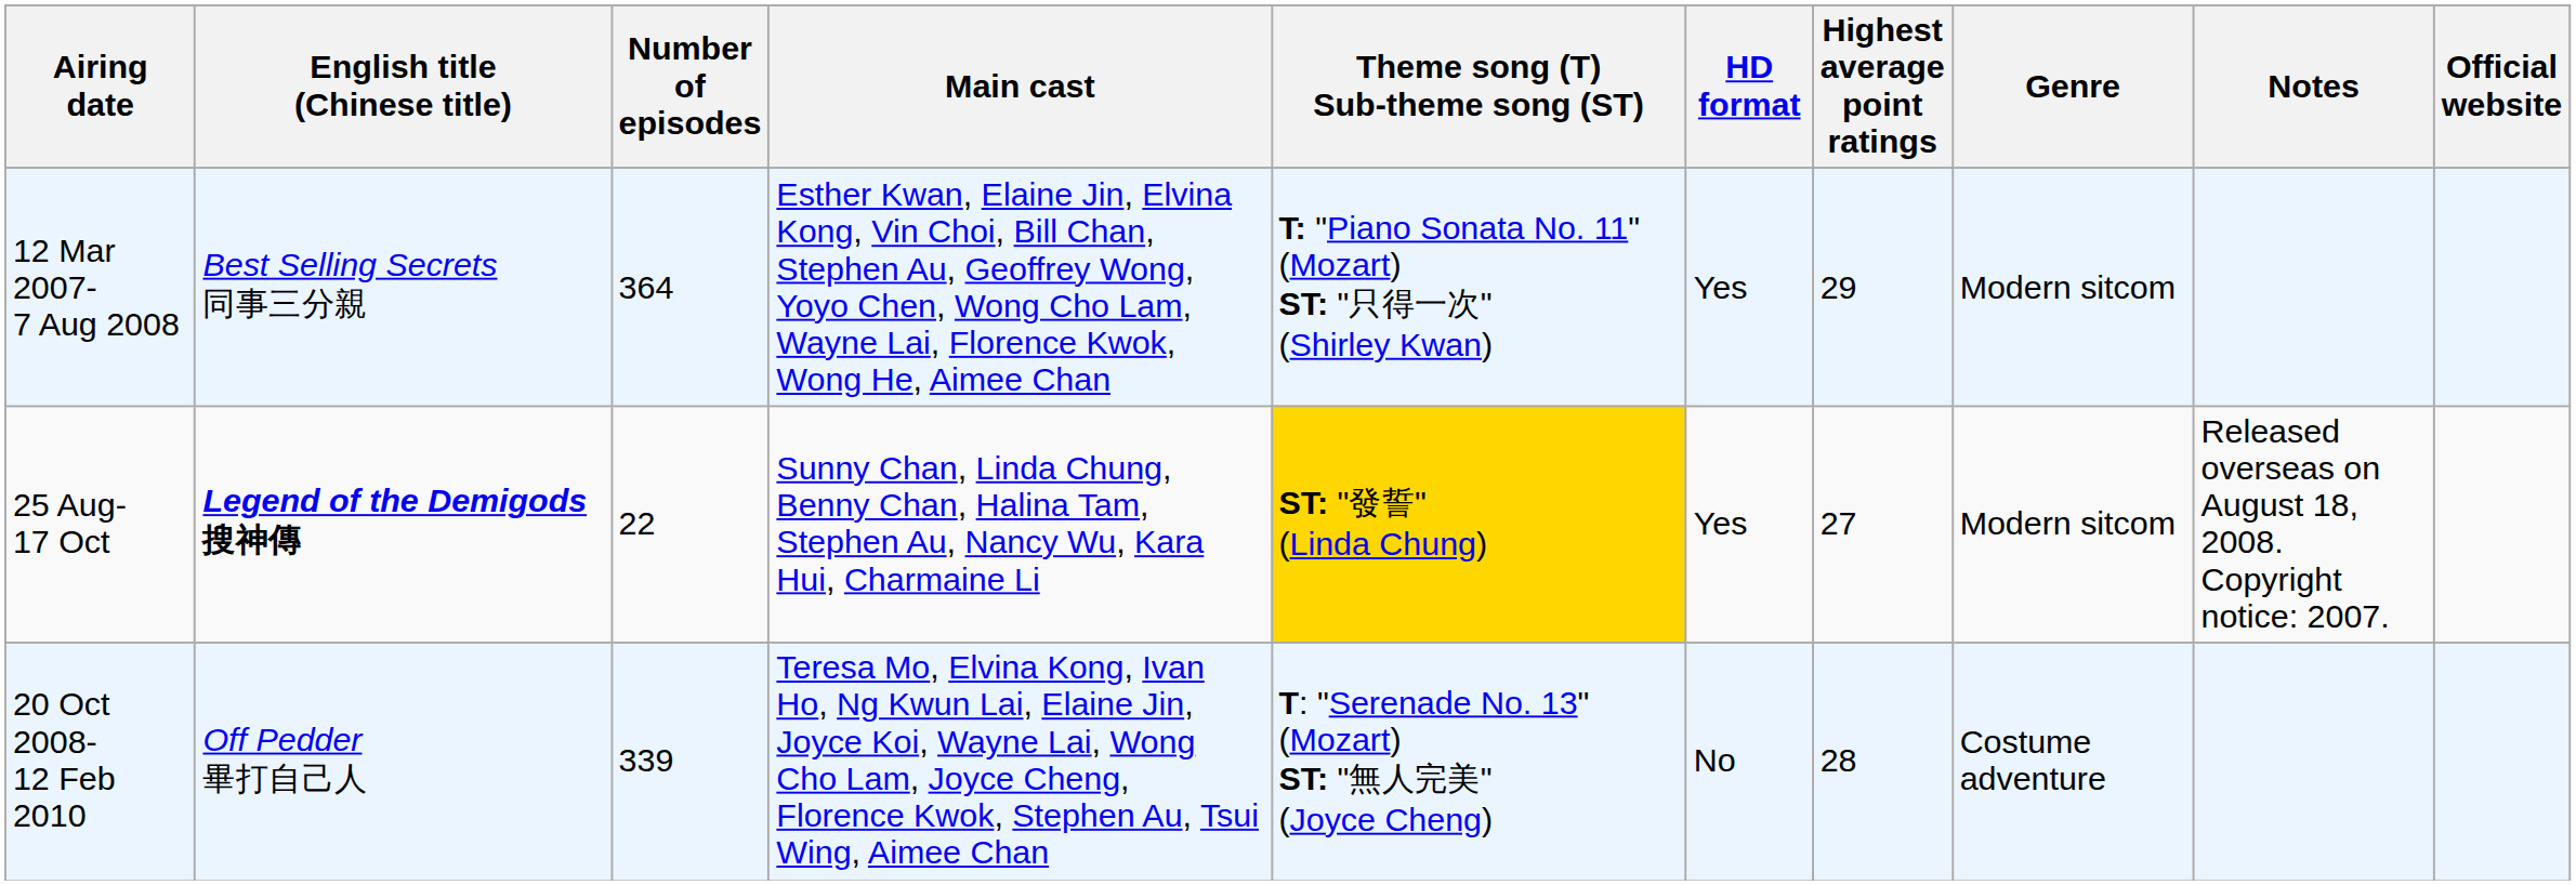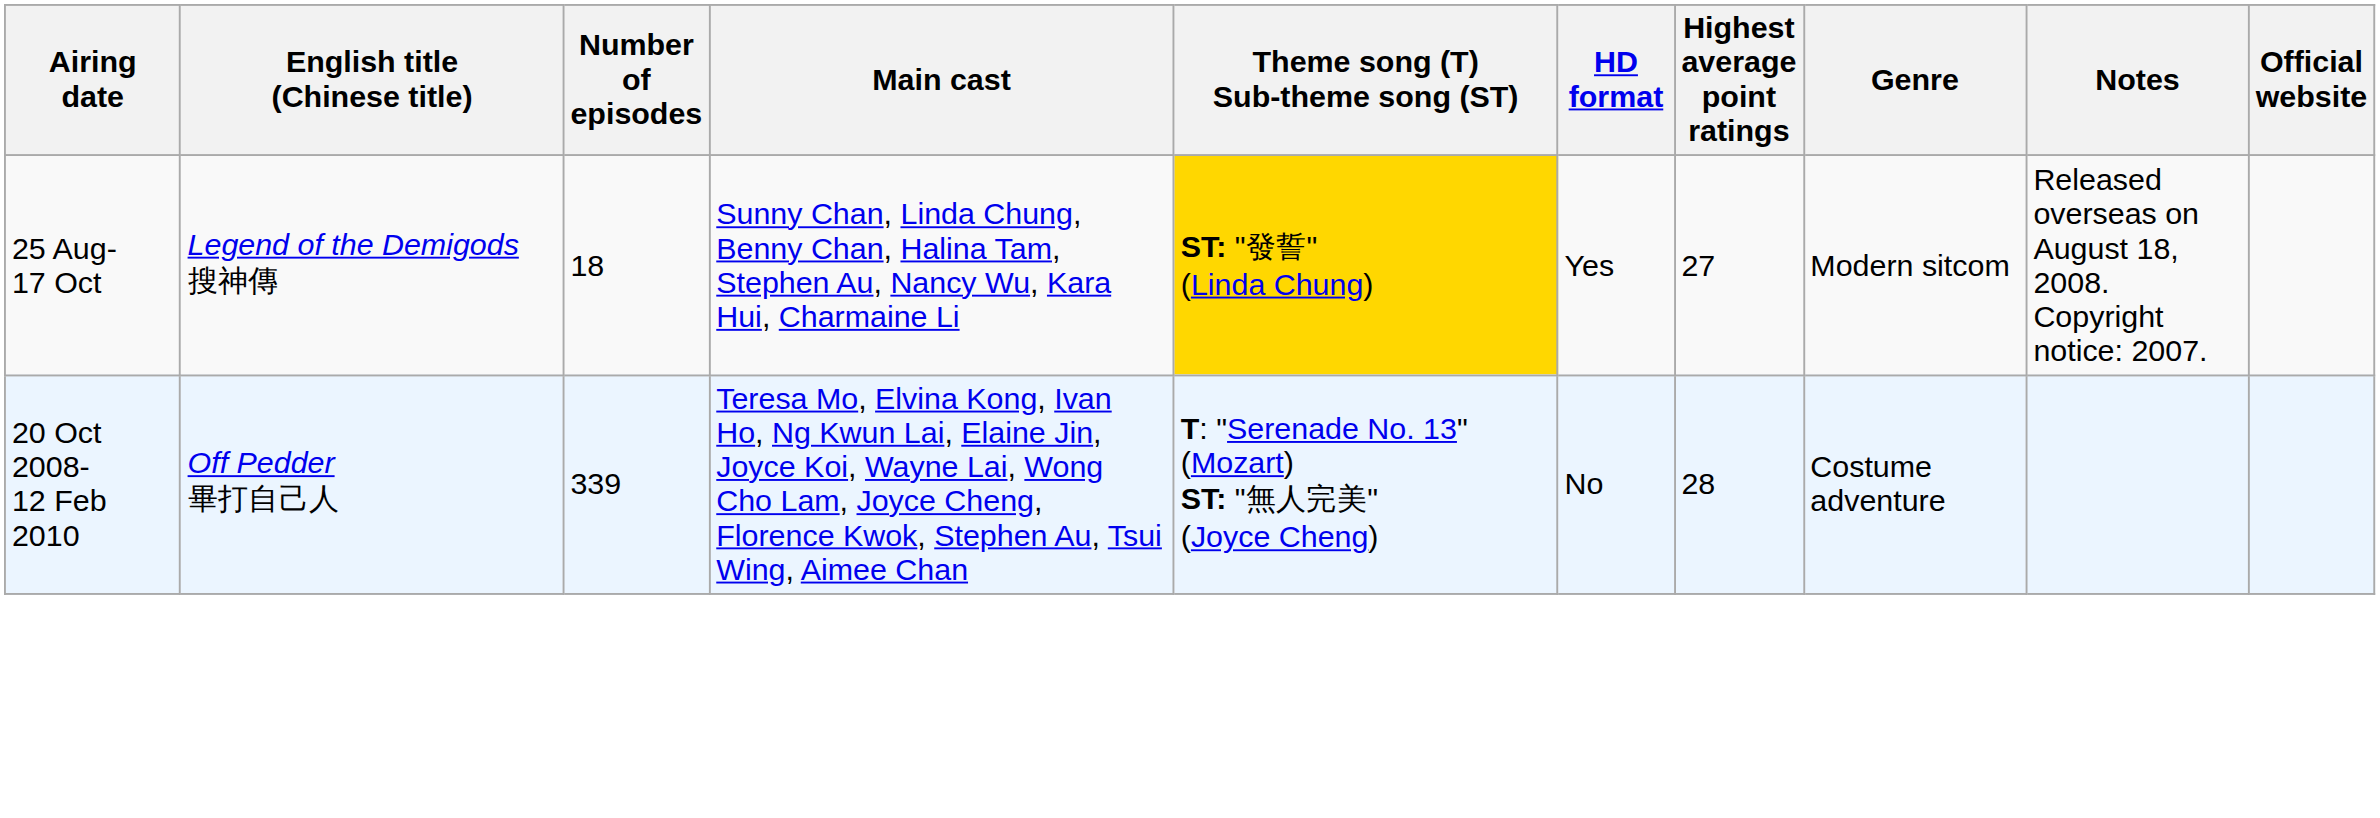- row: 12 Mar 2007- 7 Aug 2008 | Best Selling Secrets 同事三分親 | 364 | Esther Kwan, Elaine Jin, Elvina Kong, Vin Choi, Bill Chan, Stephen Au, Geoffrey Wong, Yoyo Chen, Wong Cho Lam, Wayne Lai, Florence Kwok, Wong He, Aimee Chan | T: "Piano Sonata No. 11" (Mozart) ST: "只得一次" (Shirley Kwan) | Yes | 29 | Modern sitcom
25 Aug- 17 Oct | English title (Chinese title): bold -> normal
25 Aug- 17 Oct | Number of episodes: 22 -> 18
